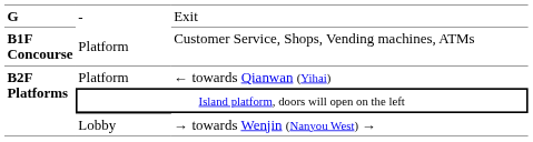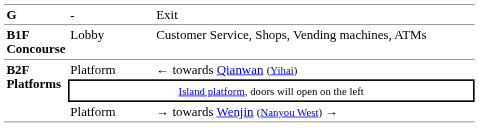Customer Service, Shops, Vending machines, ATMs | column 2: Platform -> Lobby
→ towards Wenjin (Nanyou West) → | column 2: Lobby -> Platform
